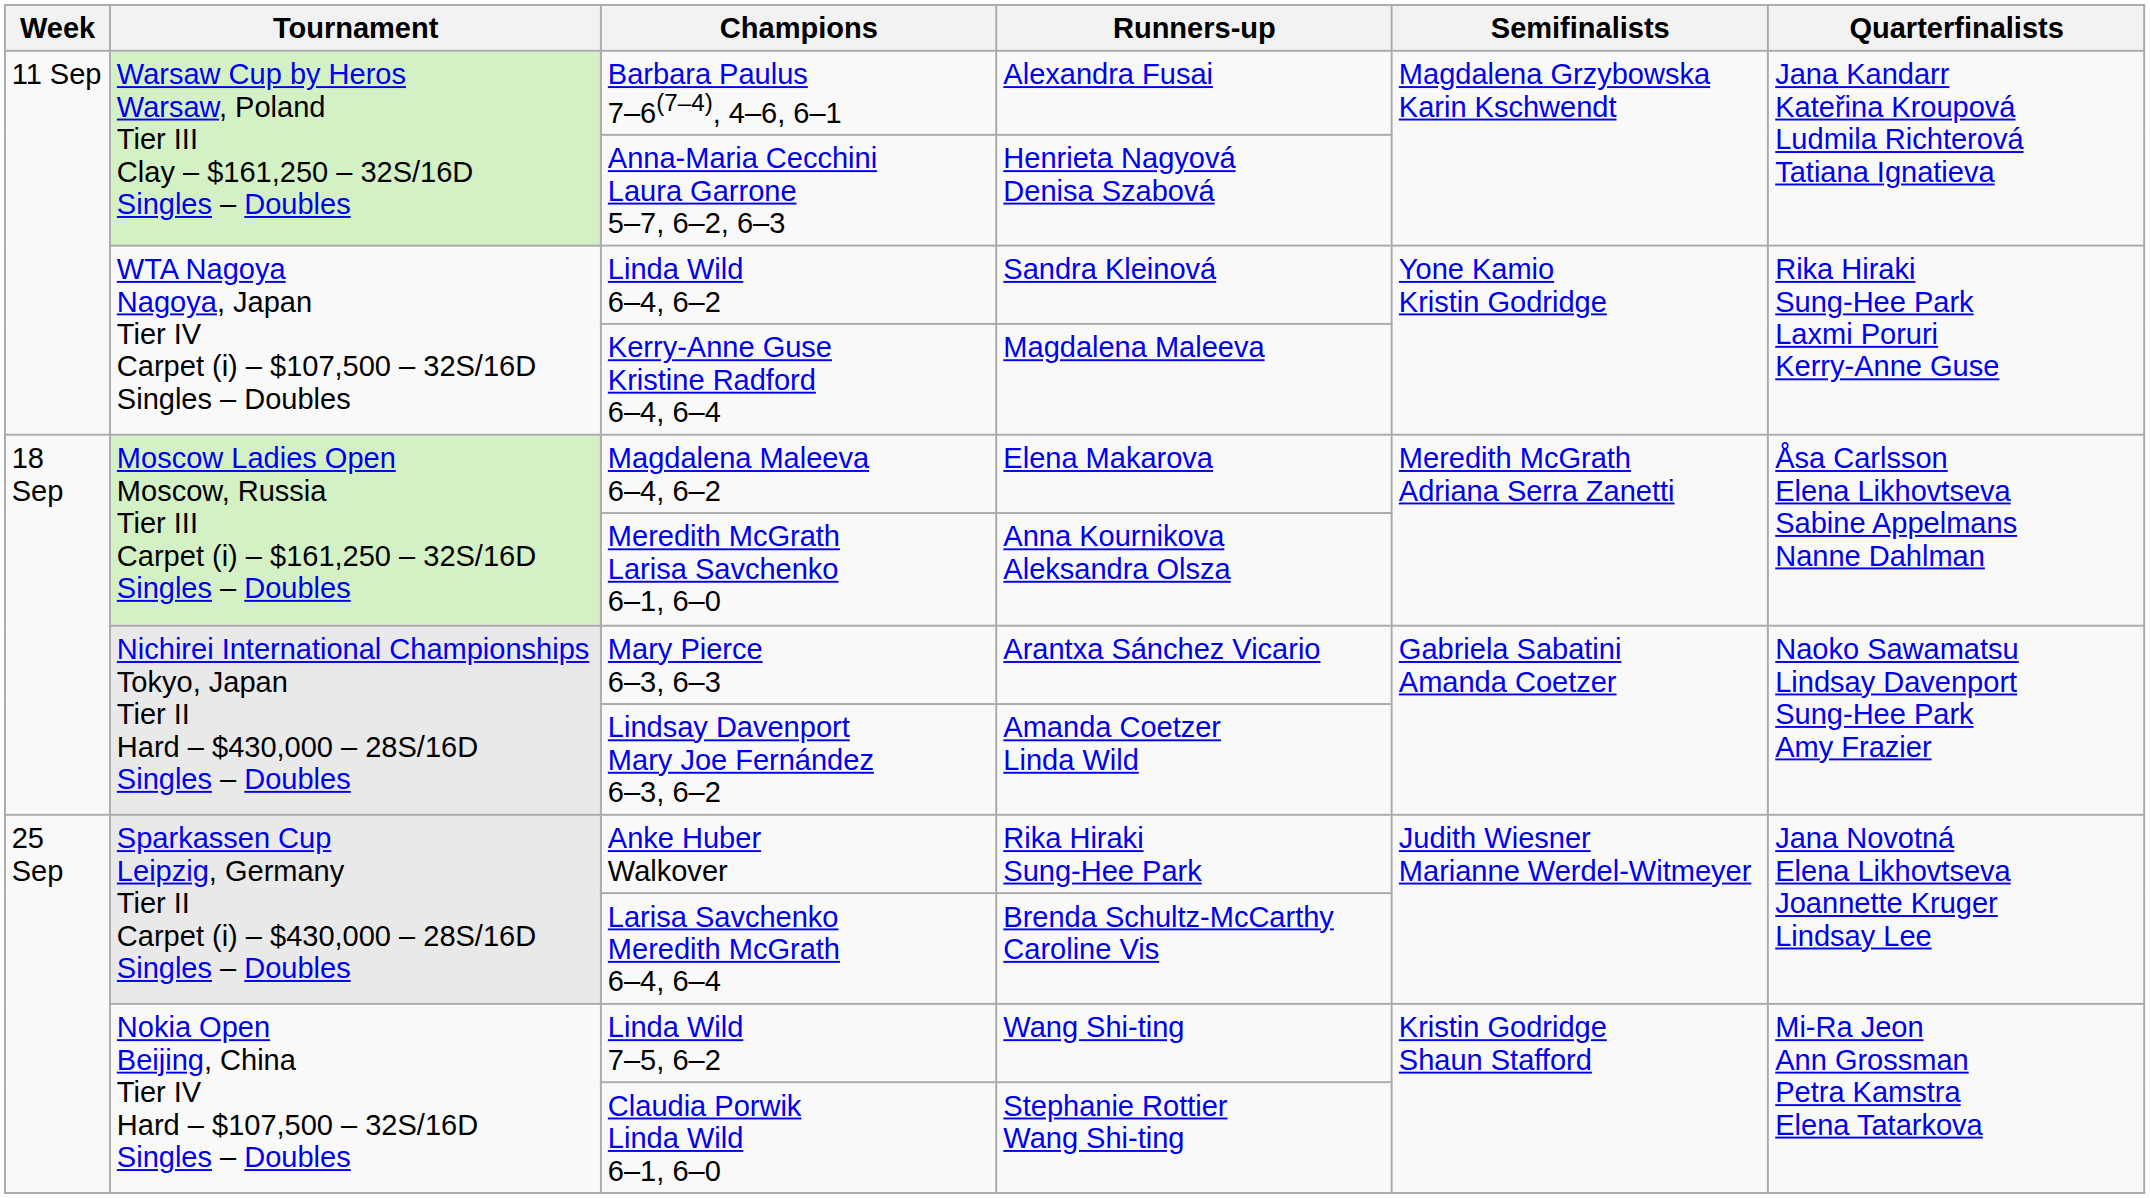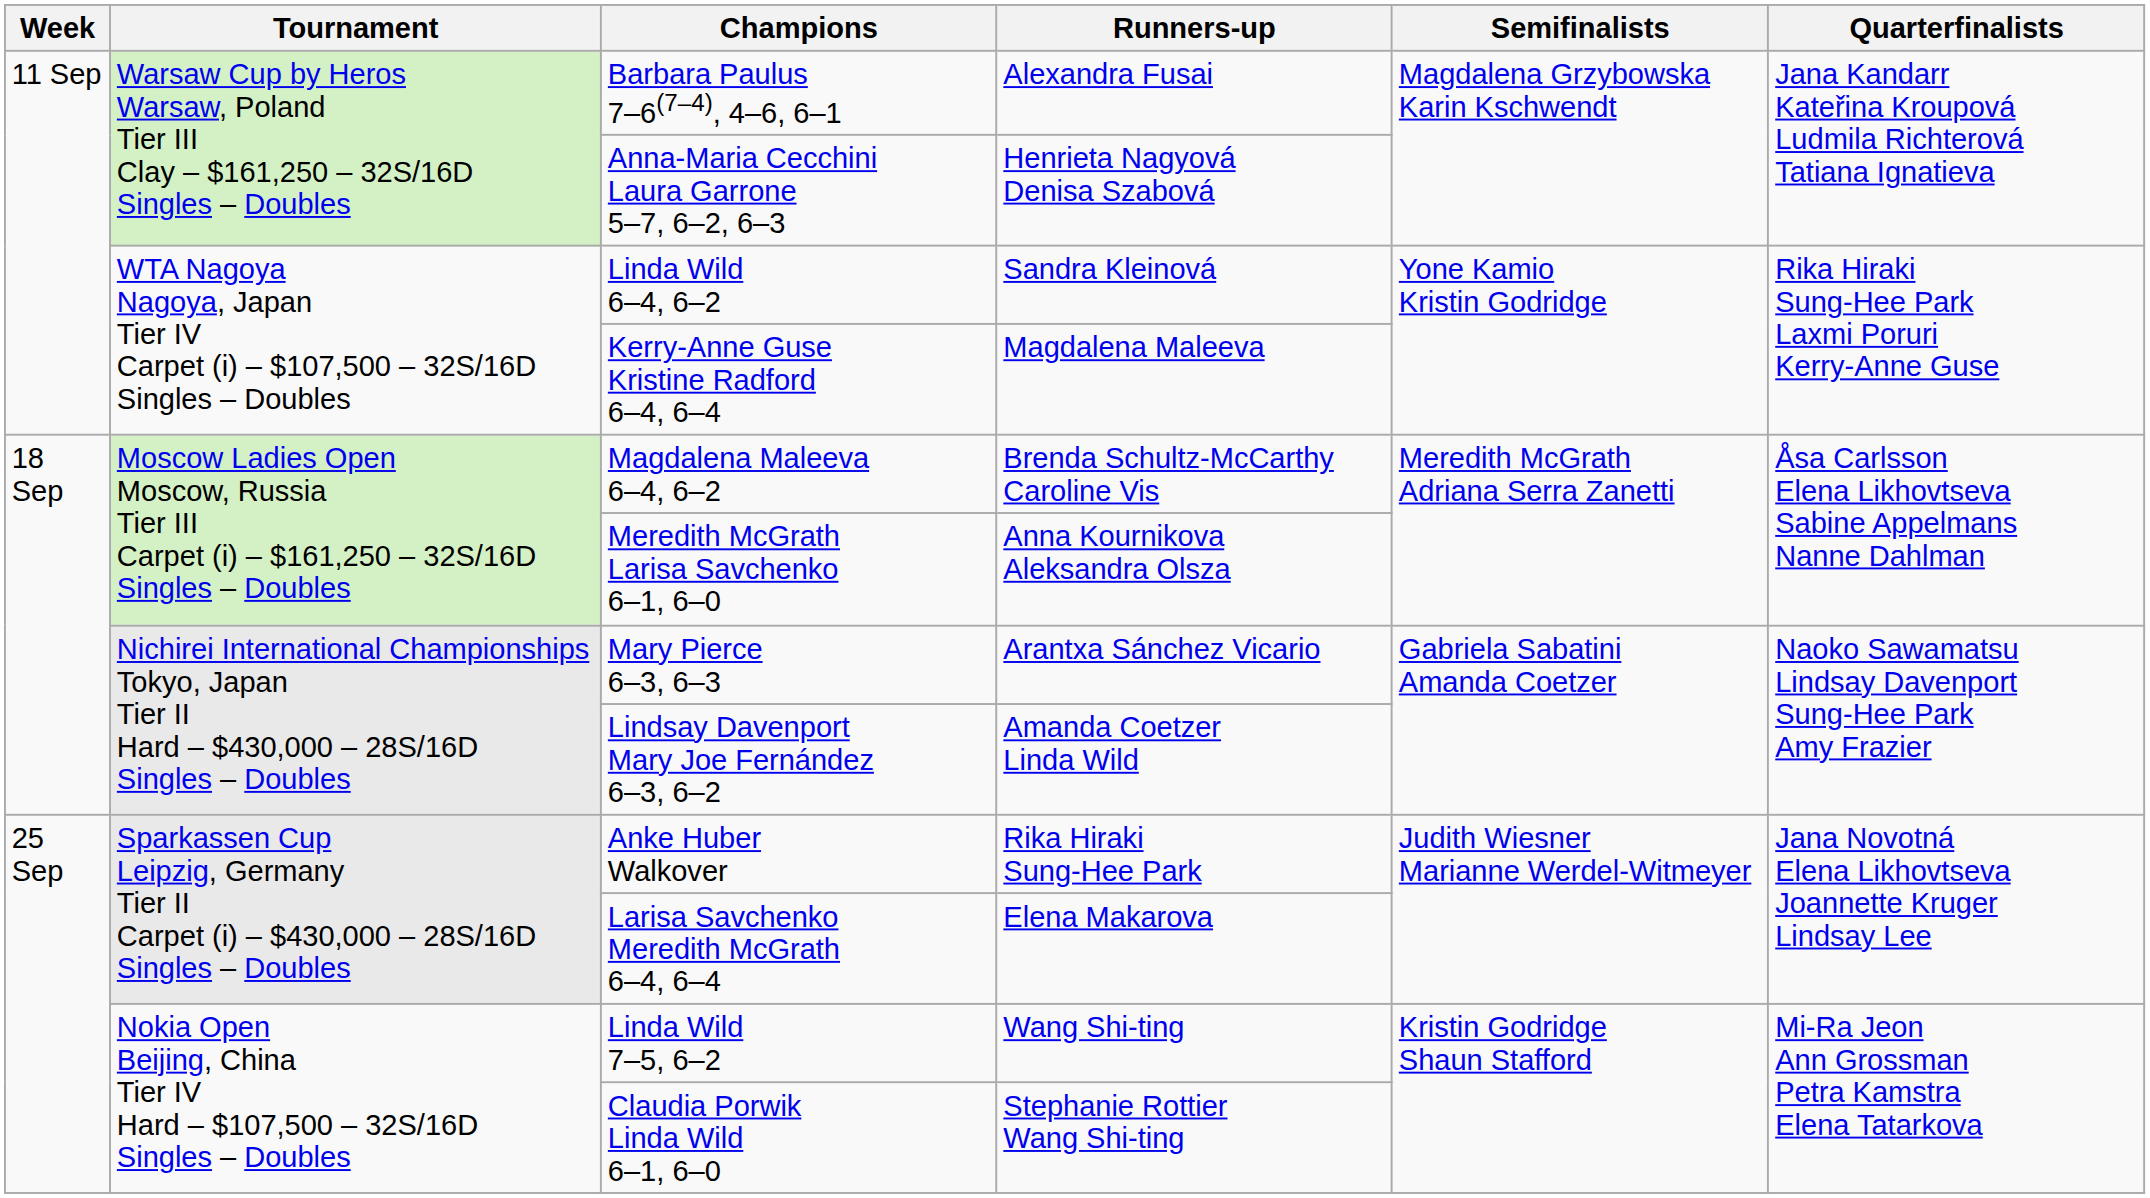Magdalena Maleeva 6–4, 6–2 | Runners-up: Elena Makarova -> Brenda Schultz-McCarthy Caroline Vis
Larisa Savchenko Meredith McGrath 6–4, 6–4 | Runners-up: Brenda Schultz-McCarthy Caroline Vis -> Elena Makarova
